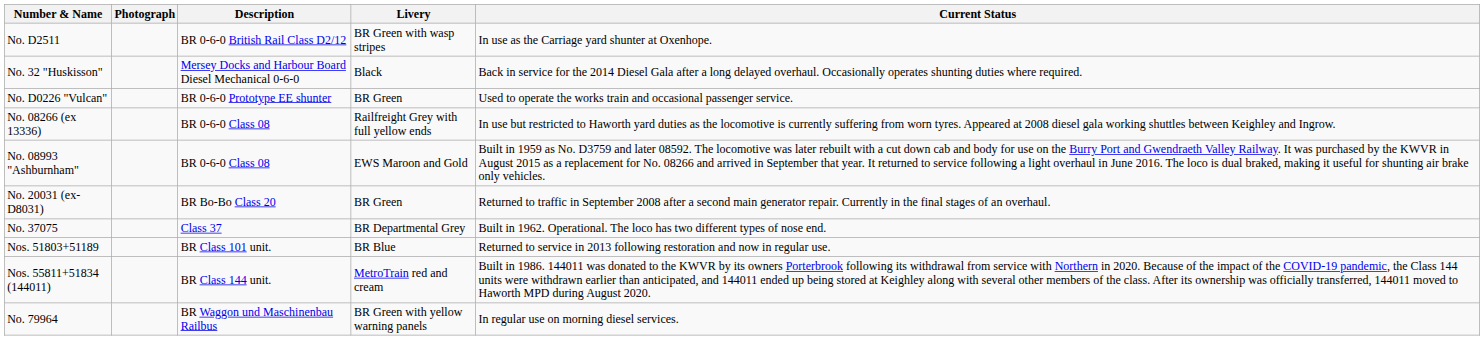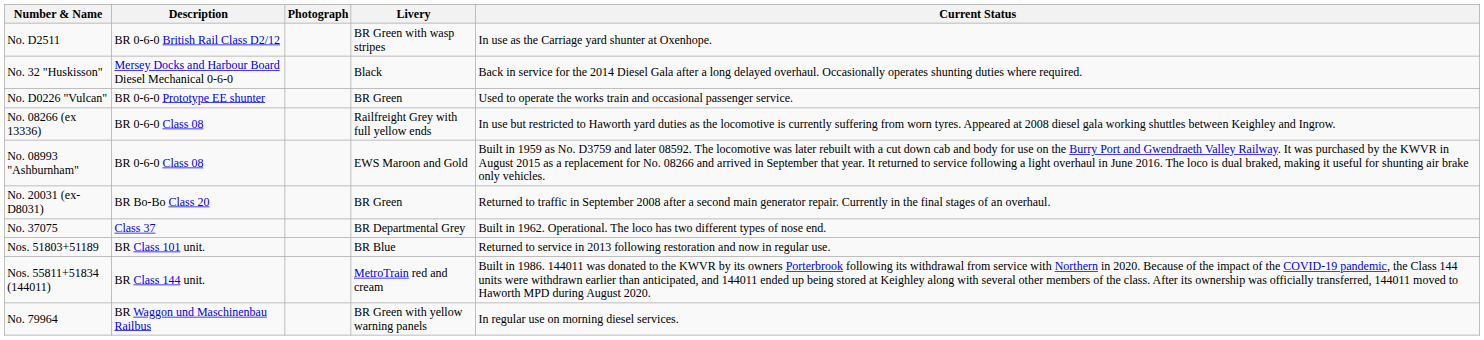columns swapped: Description <-> Photograph
